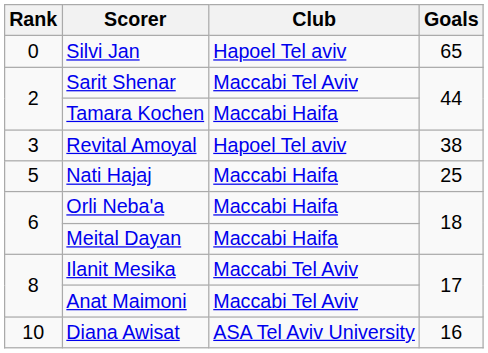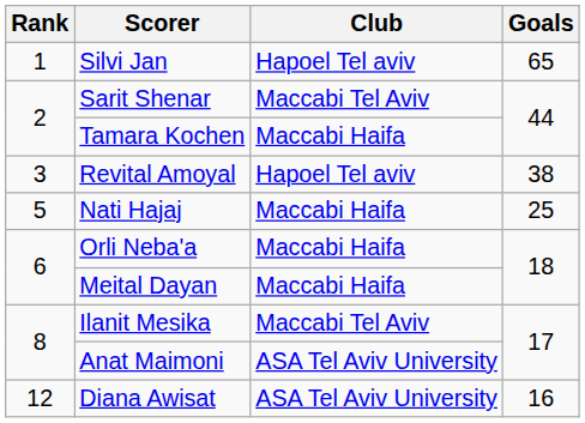Silvi Jan | Rank: 0 -> 1
Anat Maimoni | Club: Maccabi Tel Aviv -> ASA Tel Aviv University
Diana Awisat | Rank: 10 -> 12
